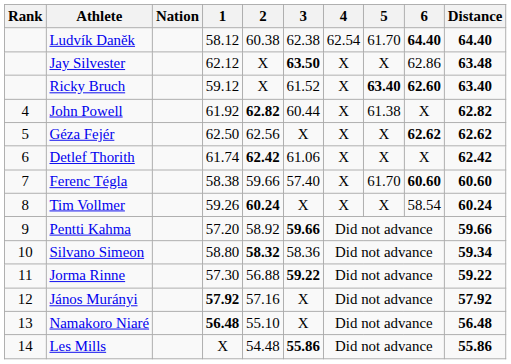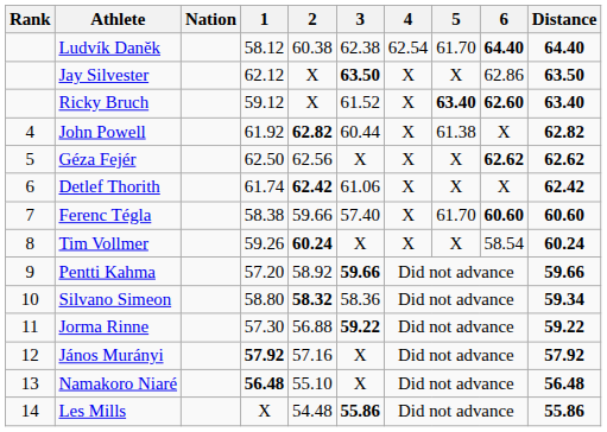Jay Silvester | Distance: 63.48 -> 63.50
